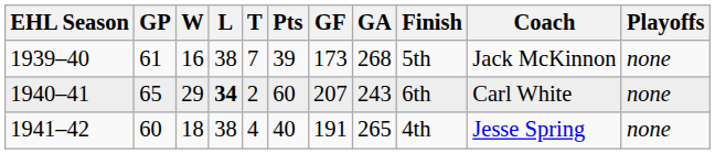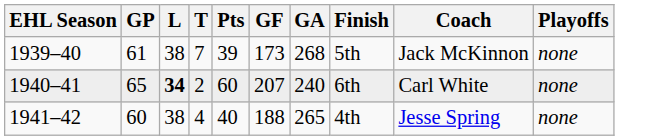- column: W | 16 | 29 | 18
1940–41 | GA: 243 -> 240
1941–42 | GF: 191 -> 188
